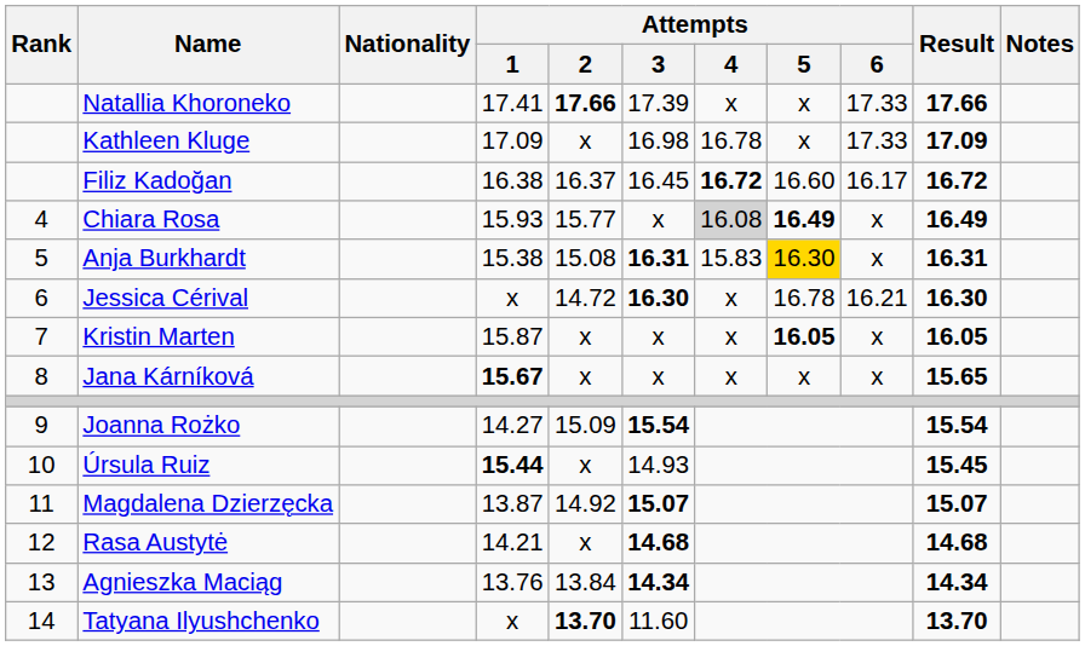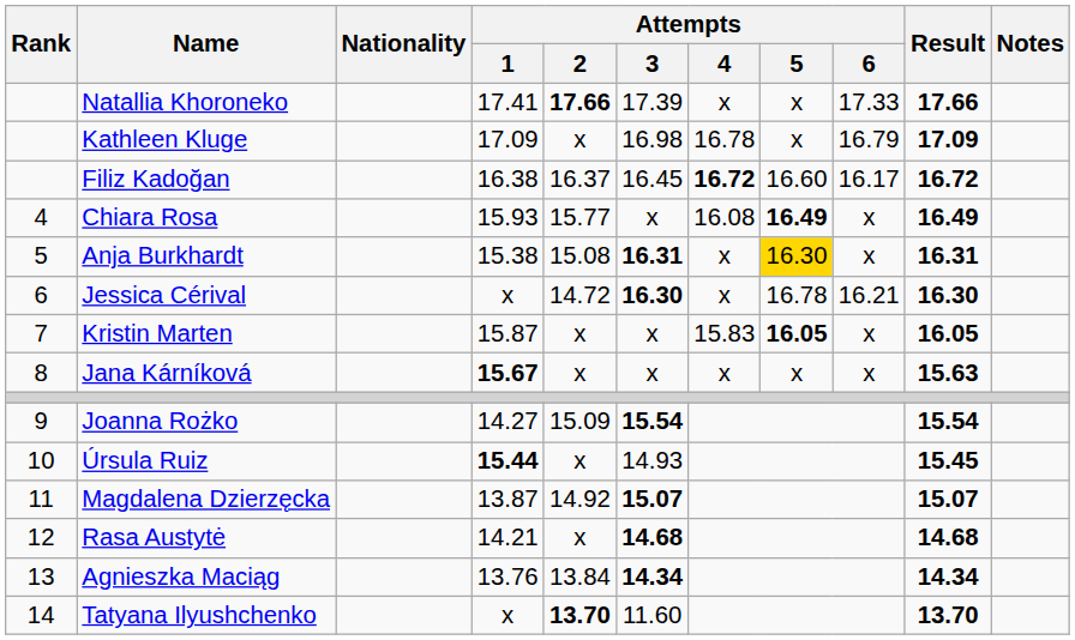Kathleen Kluge | Attempts / 6: 17.33 -> 16.79
Chiara Rosa | Attempts / 4: lightgrey background -> no background
Anja Burkhardt | Attempts / 4: 15.83 -> x
Kristin Marten | Attempts / 4: x -> 15.83
Jana Kárníková | Result: 15.65 -> 15.63
